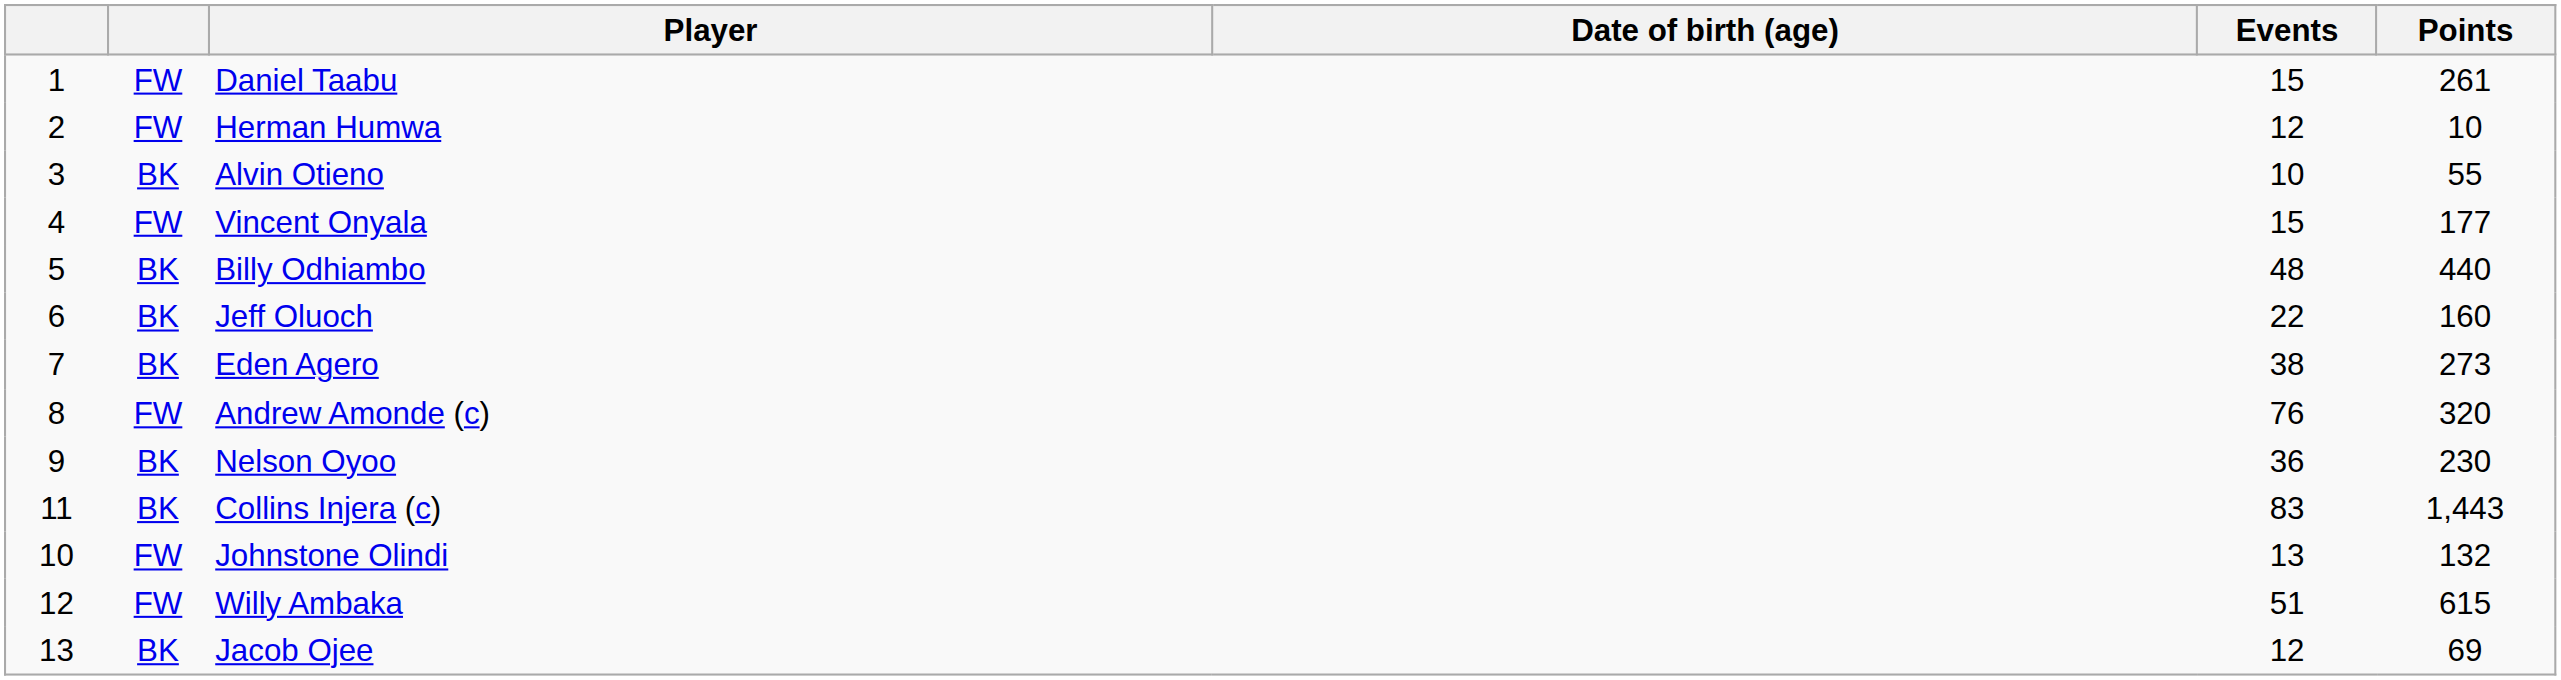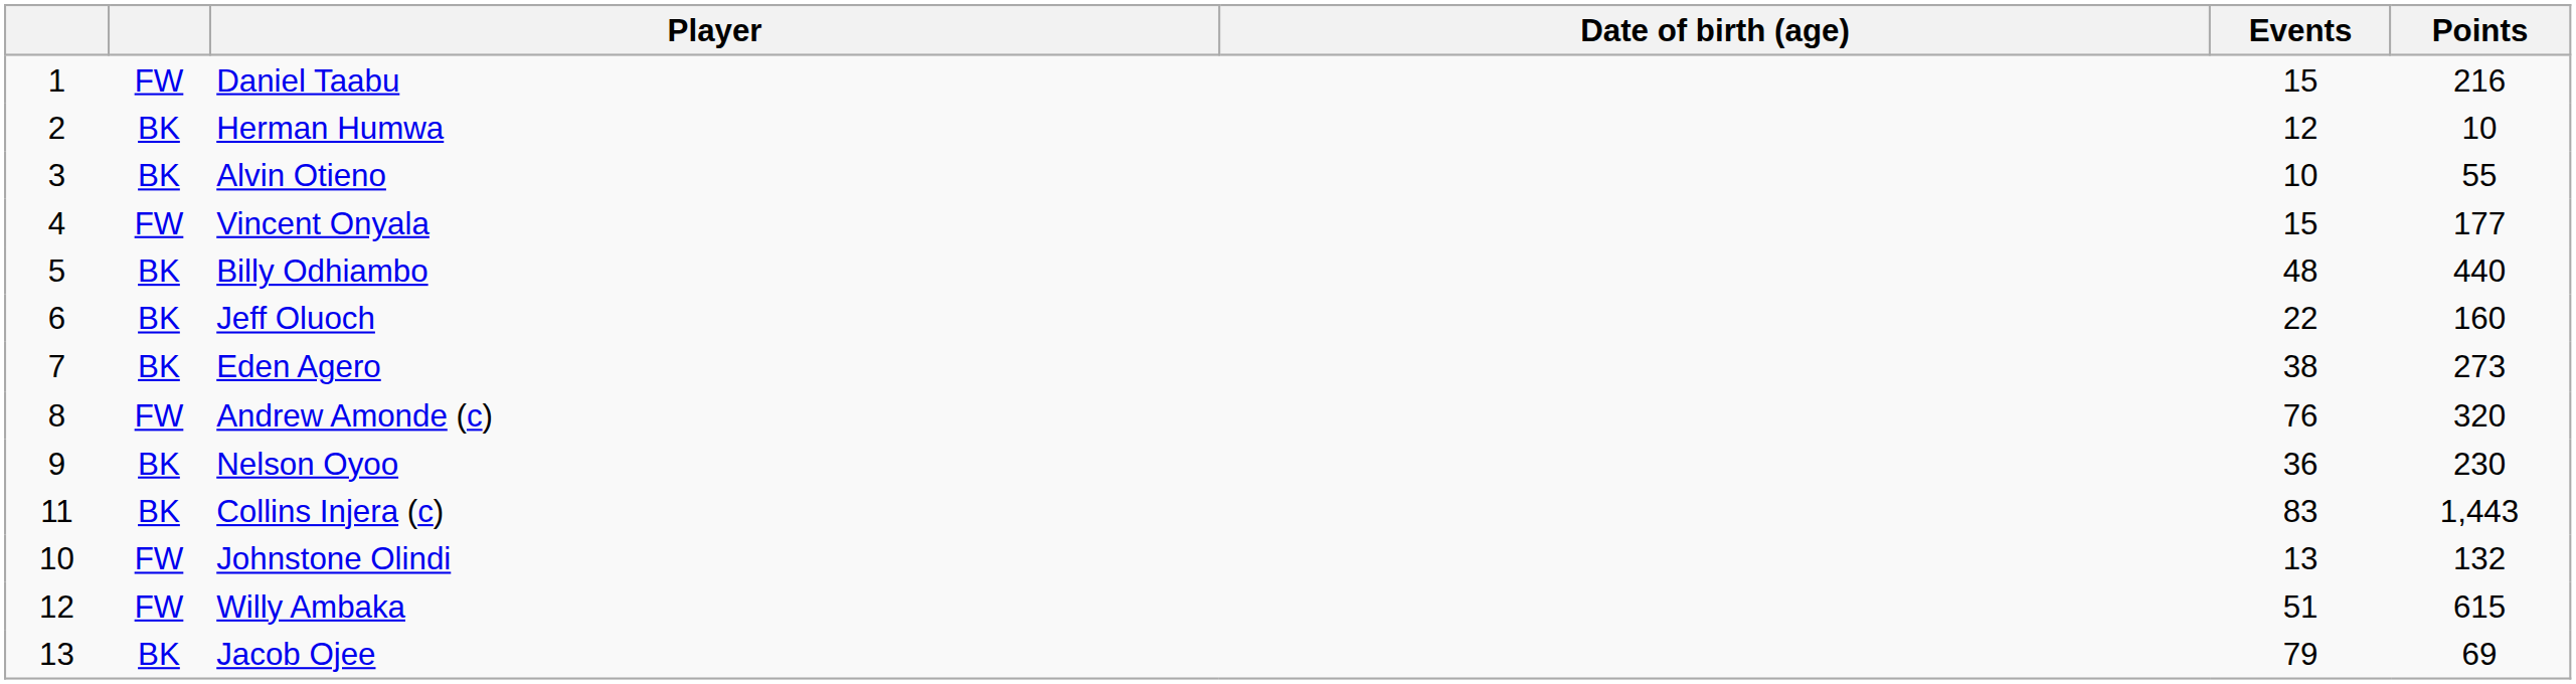Daniel Taabu | Points: 261 -> 216
Herman Humwa | column 2: FW -> BK
Jacob Ojee | Events: 12 -> 79
